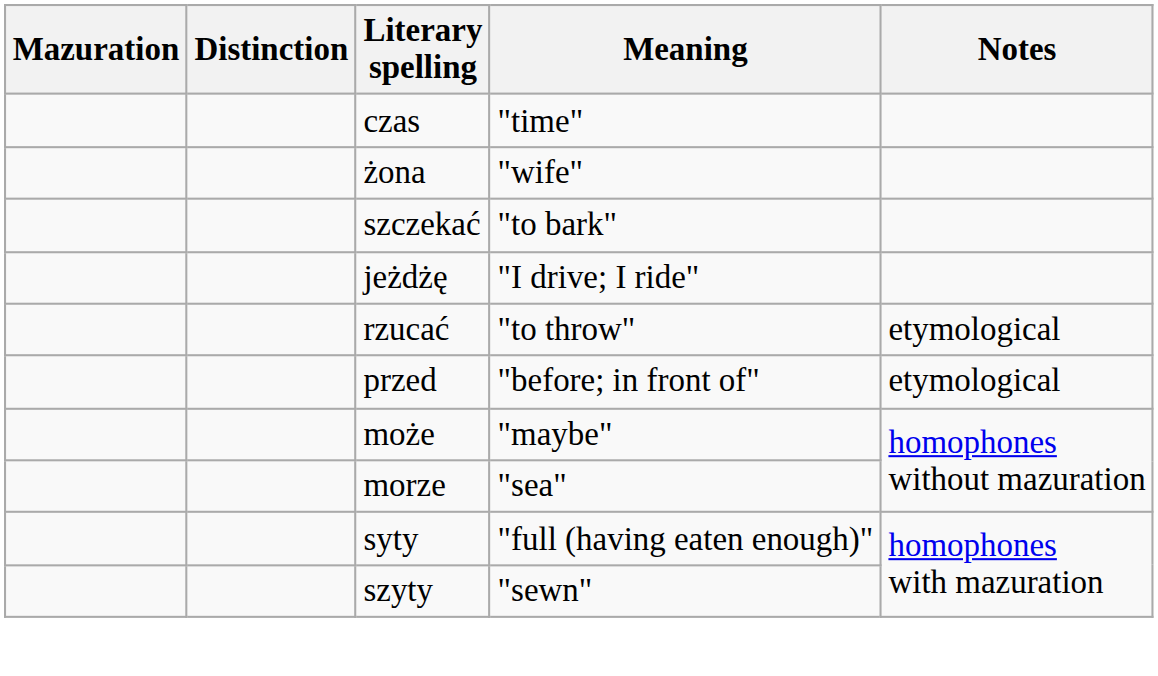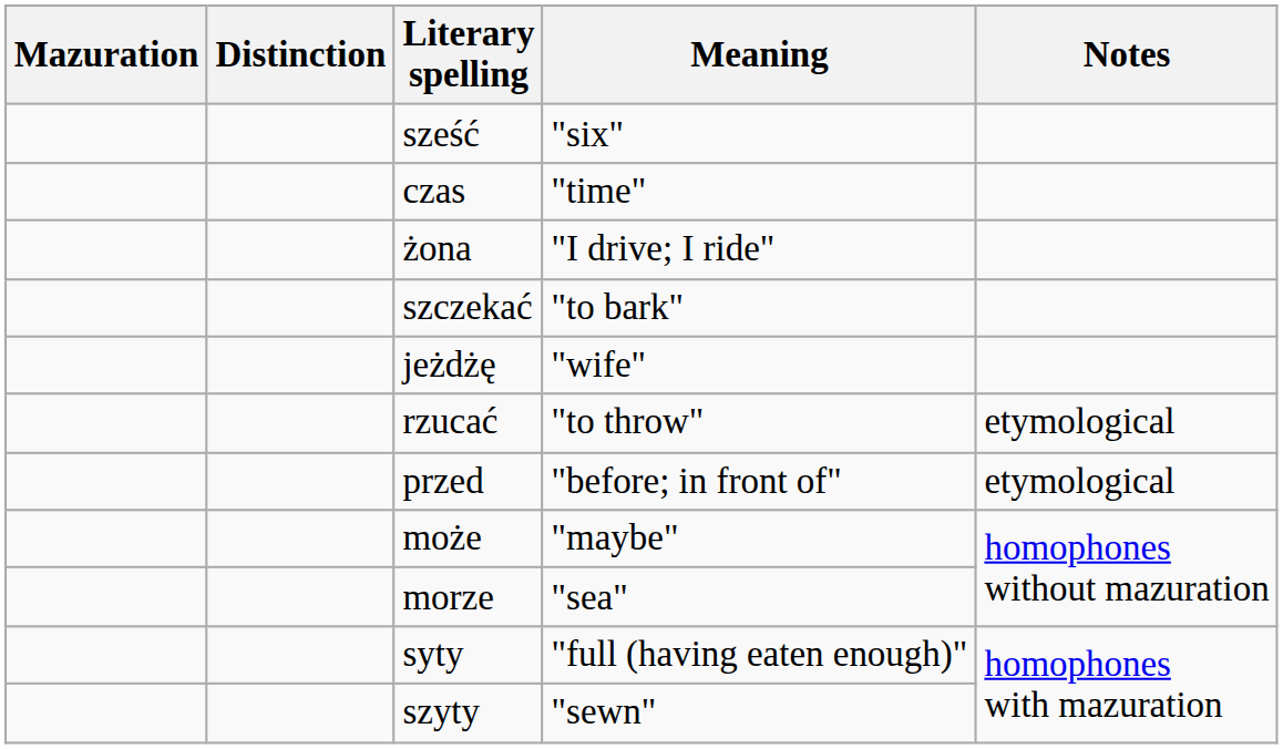+ row: sześć | "six"
żona | Meaning: "wife" -> "I drive; I ride"
jeżdżę | Meaning: "I drive; I ride" -> "wife"
